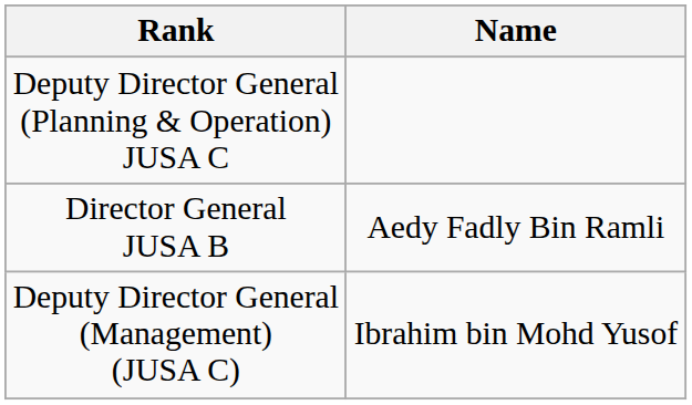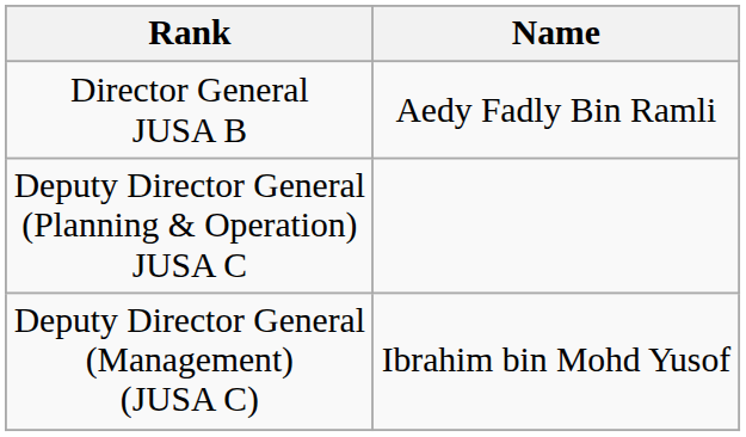rows swapped: Director General JUSA B <-> Deputy Director General (Planning & Operation) JUSA C
